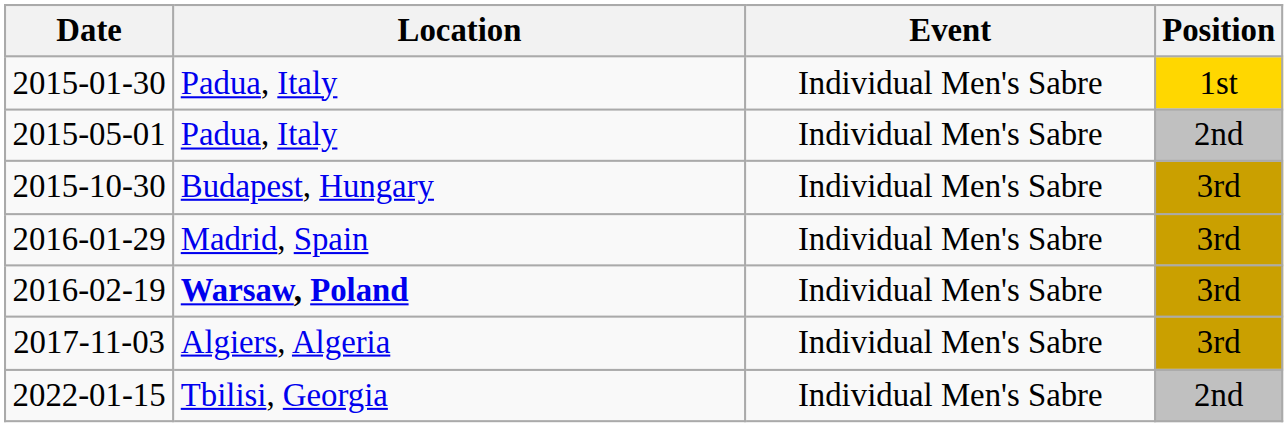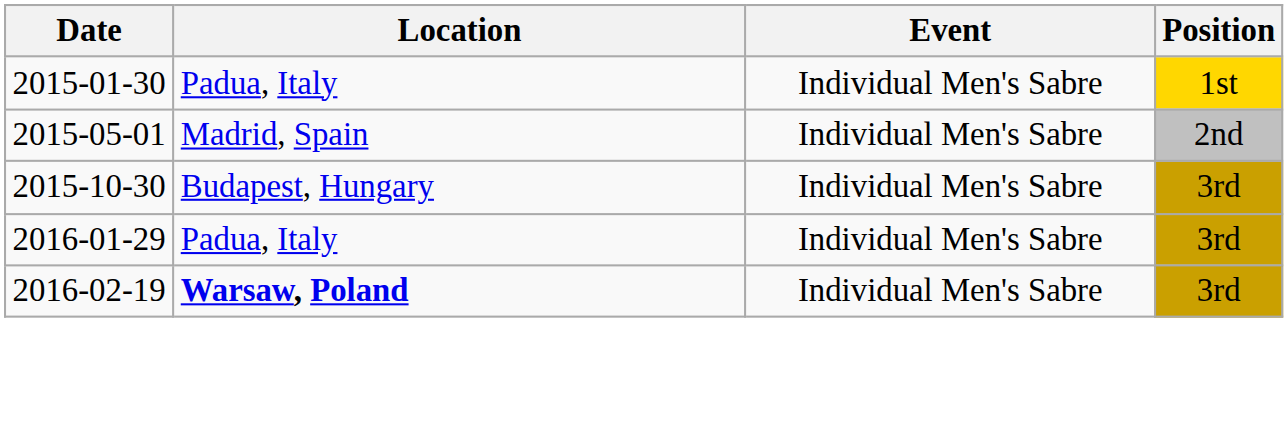2015-05-01 | Location: Padua, Italy -> Madrid, Spain
2016-01-29 | Location: Madrid, Spain -> Padua, Italy
- row: 2017-11-03 | Algiers, Algeria | Individual Men's Sabre | 3rd
- row: 2022-01-15 | Tbilisi, Georgia | Individual Men's Sabre | 2nd
